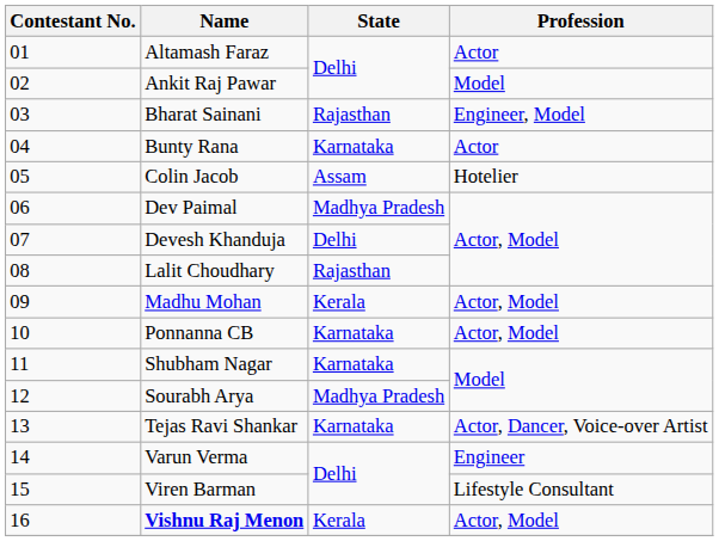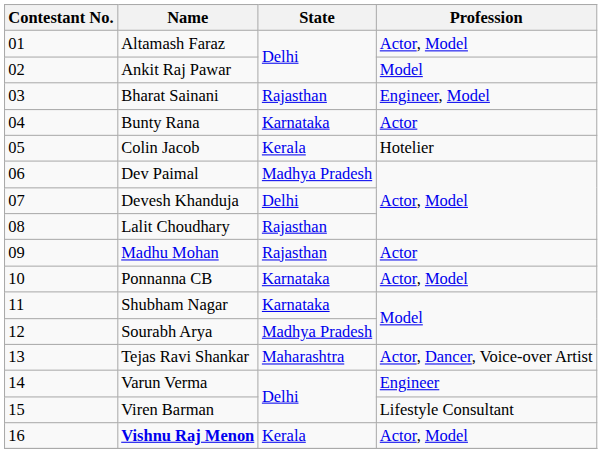Altamash Faraz | Profession: Actor -> Actor, Model
Colin Jacob | State: Assam -> Kerala
Madhu Mohan | State: Kerala -> Rajasthan
Madhu Mohan | Profession: Actor, Model -> Actor
Tejas Ravi Shankar | State: Karnataka -> Maharashtra
